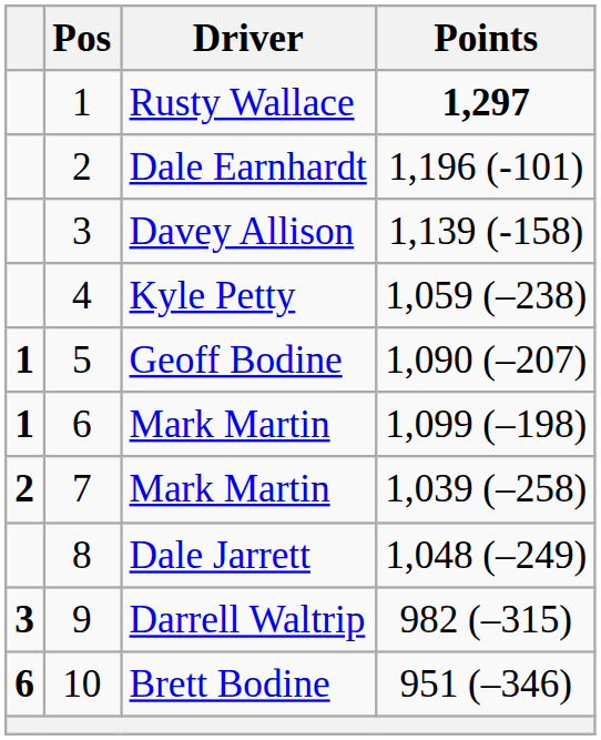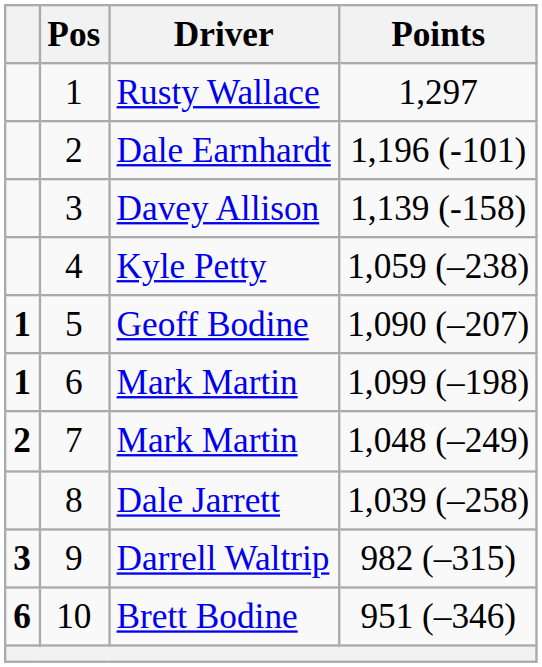Rusty Wallace | Points: bold -> normal
7 / Mark Martin | Points: 1,039 (–258) -> 1,048 (–249)
Dale Jarrett | Points: 1,048 (–249) -> 1,039 (–258)
